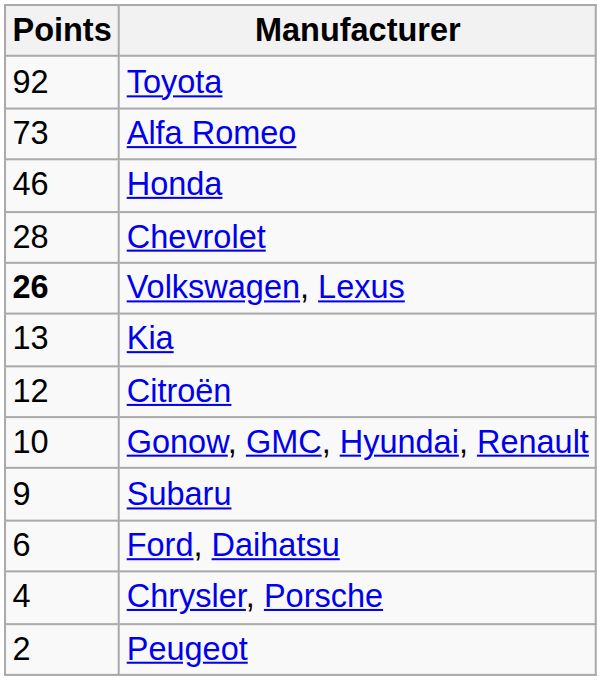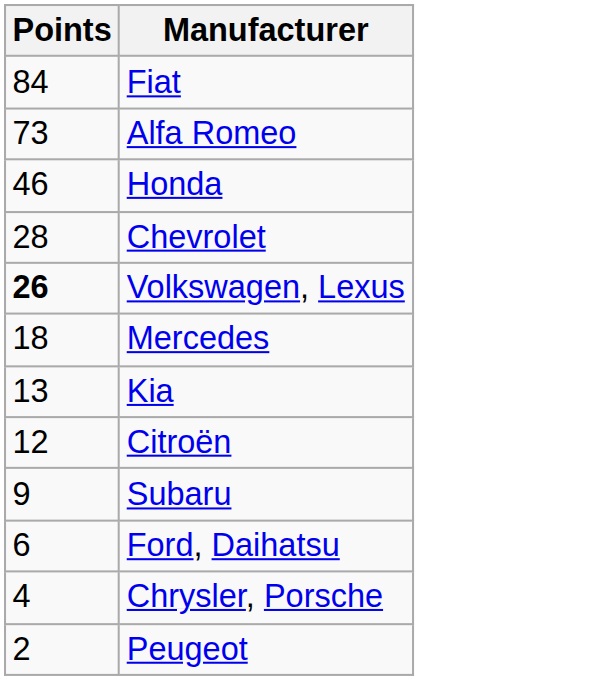- row: 92 | Toyota
+ row: 84 | Fiat
+ row: 18 | Mercedes
- row: 10 | Gonow, GMC, Hyundai, Renault
